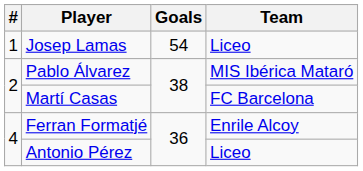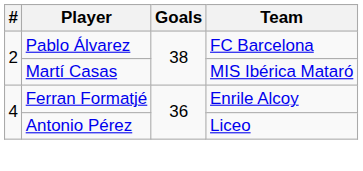- row: 1 | Josep Lamas | 54 | Liceo
Pablo Álvarez | Team: MIS Ibérica Mataró -> FC Barcelona
Martí Casas | Team: FC Barcelona -> MIS Ibérica Mataró
